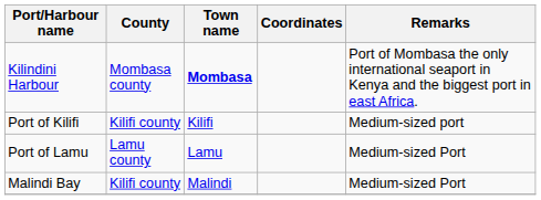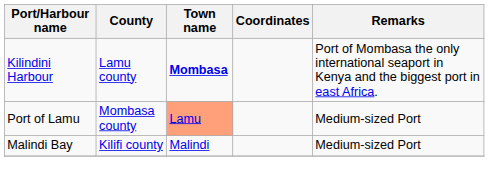Kilindini Harbour | County: Mombasa county -> Lamu county
- row: Port of Kilifi | Kilifi county | Kilifi | Medium-sized port
Port of Lamu | County: Lamu county -> Mombasa county
Port of Lamu | Town name: no background -> lightsalmon background
